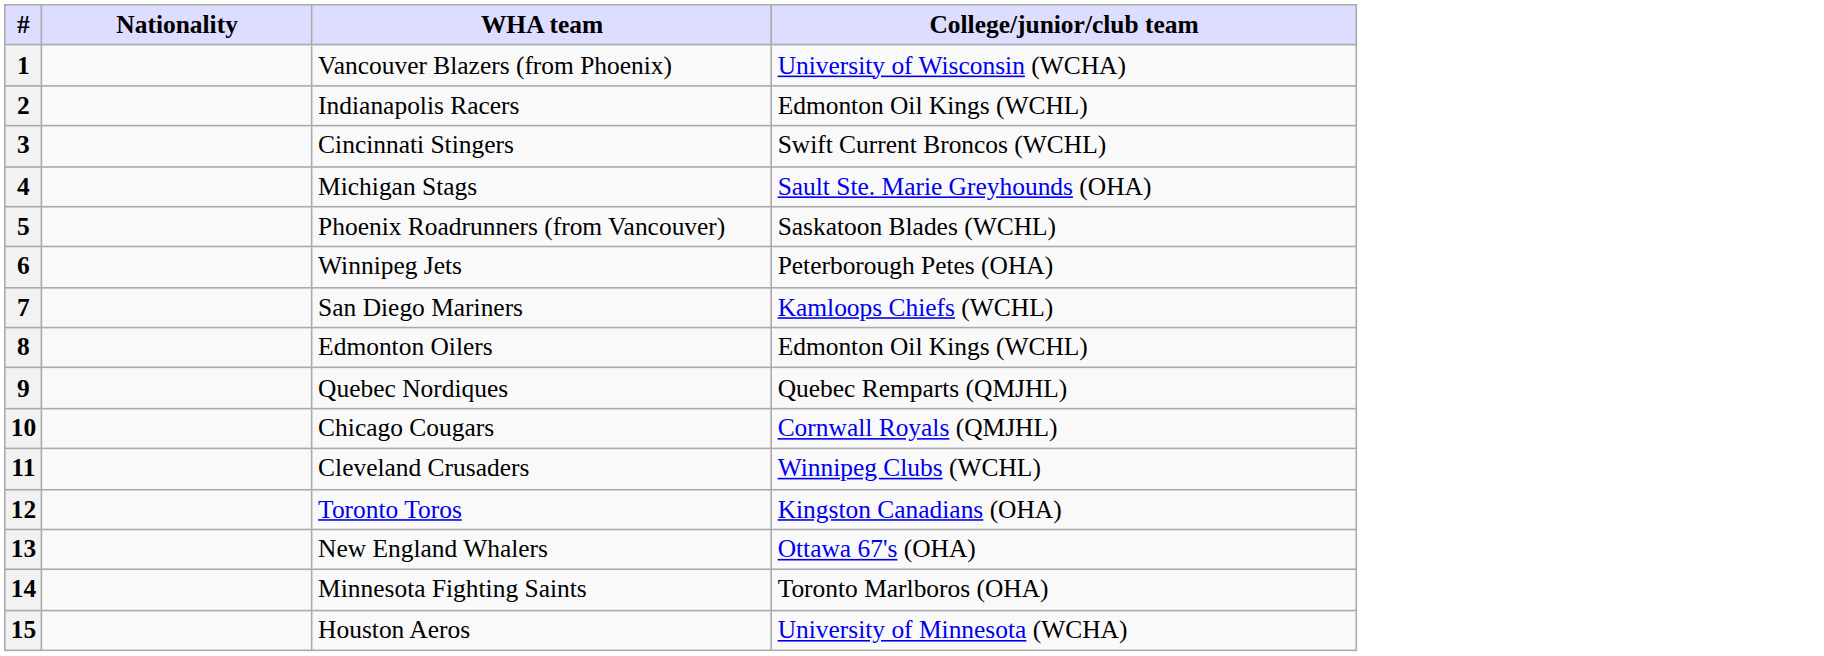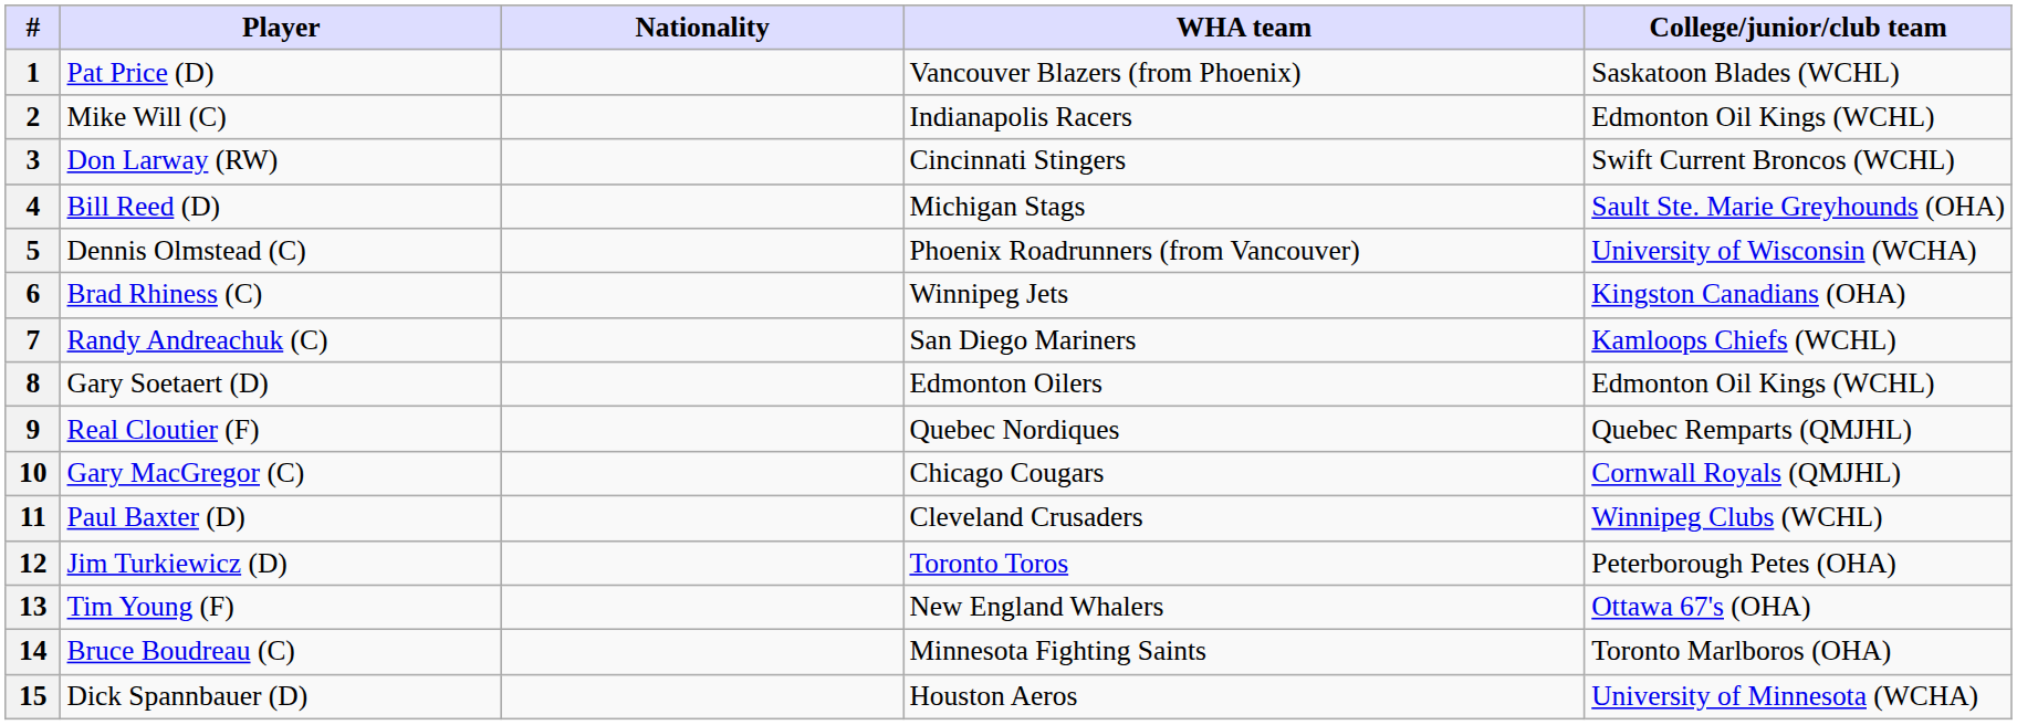+ column: Player | Pat Price (D) | Mike Will (C) | Don Larway (RW) | Bill Reed (D) | Dennis Olmstead (C) | Brad Rhiness (C) | Randy Andreachuk (C) | Gary Soetaert (D) | Real Cloutier (F) | Gary MacGregor (C) | Paul Baxter (D) | Jim Turkiewicz (D) | Tim Young (F) | Bruce Boudreau (C) | Dick Spannbauer (D)
1 | College/junior/club team: University of Wisconsin (WCHA) -> Saskatoon Blades (WCHL)
5 | College/junior/club team: Saskatoon Blades (WCHL) -> University of Wisconsin (WCHA)
6 | College/junior/club team: Peterborough Petes (OHA) -> Kingston Canadians (OHA)
12 | College/junior/club team: Kingston Canadians (OHA) -> Peterborough Petes (OHA)
